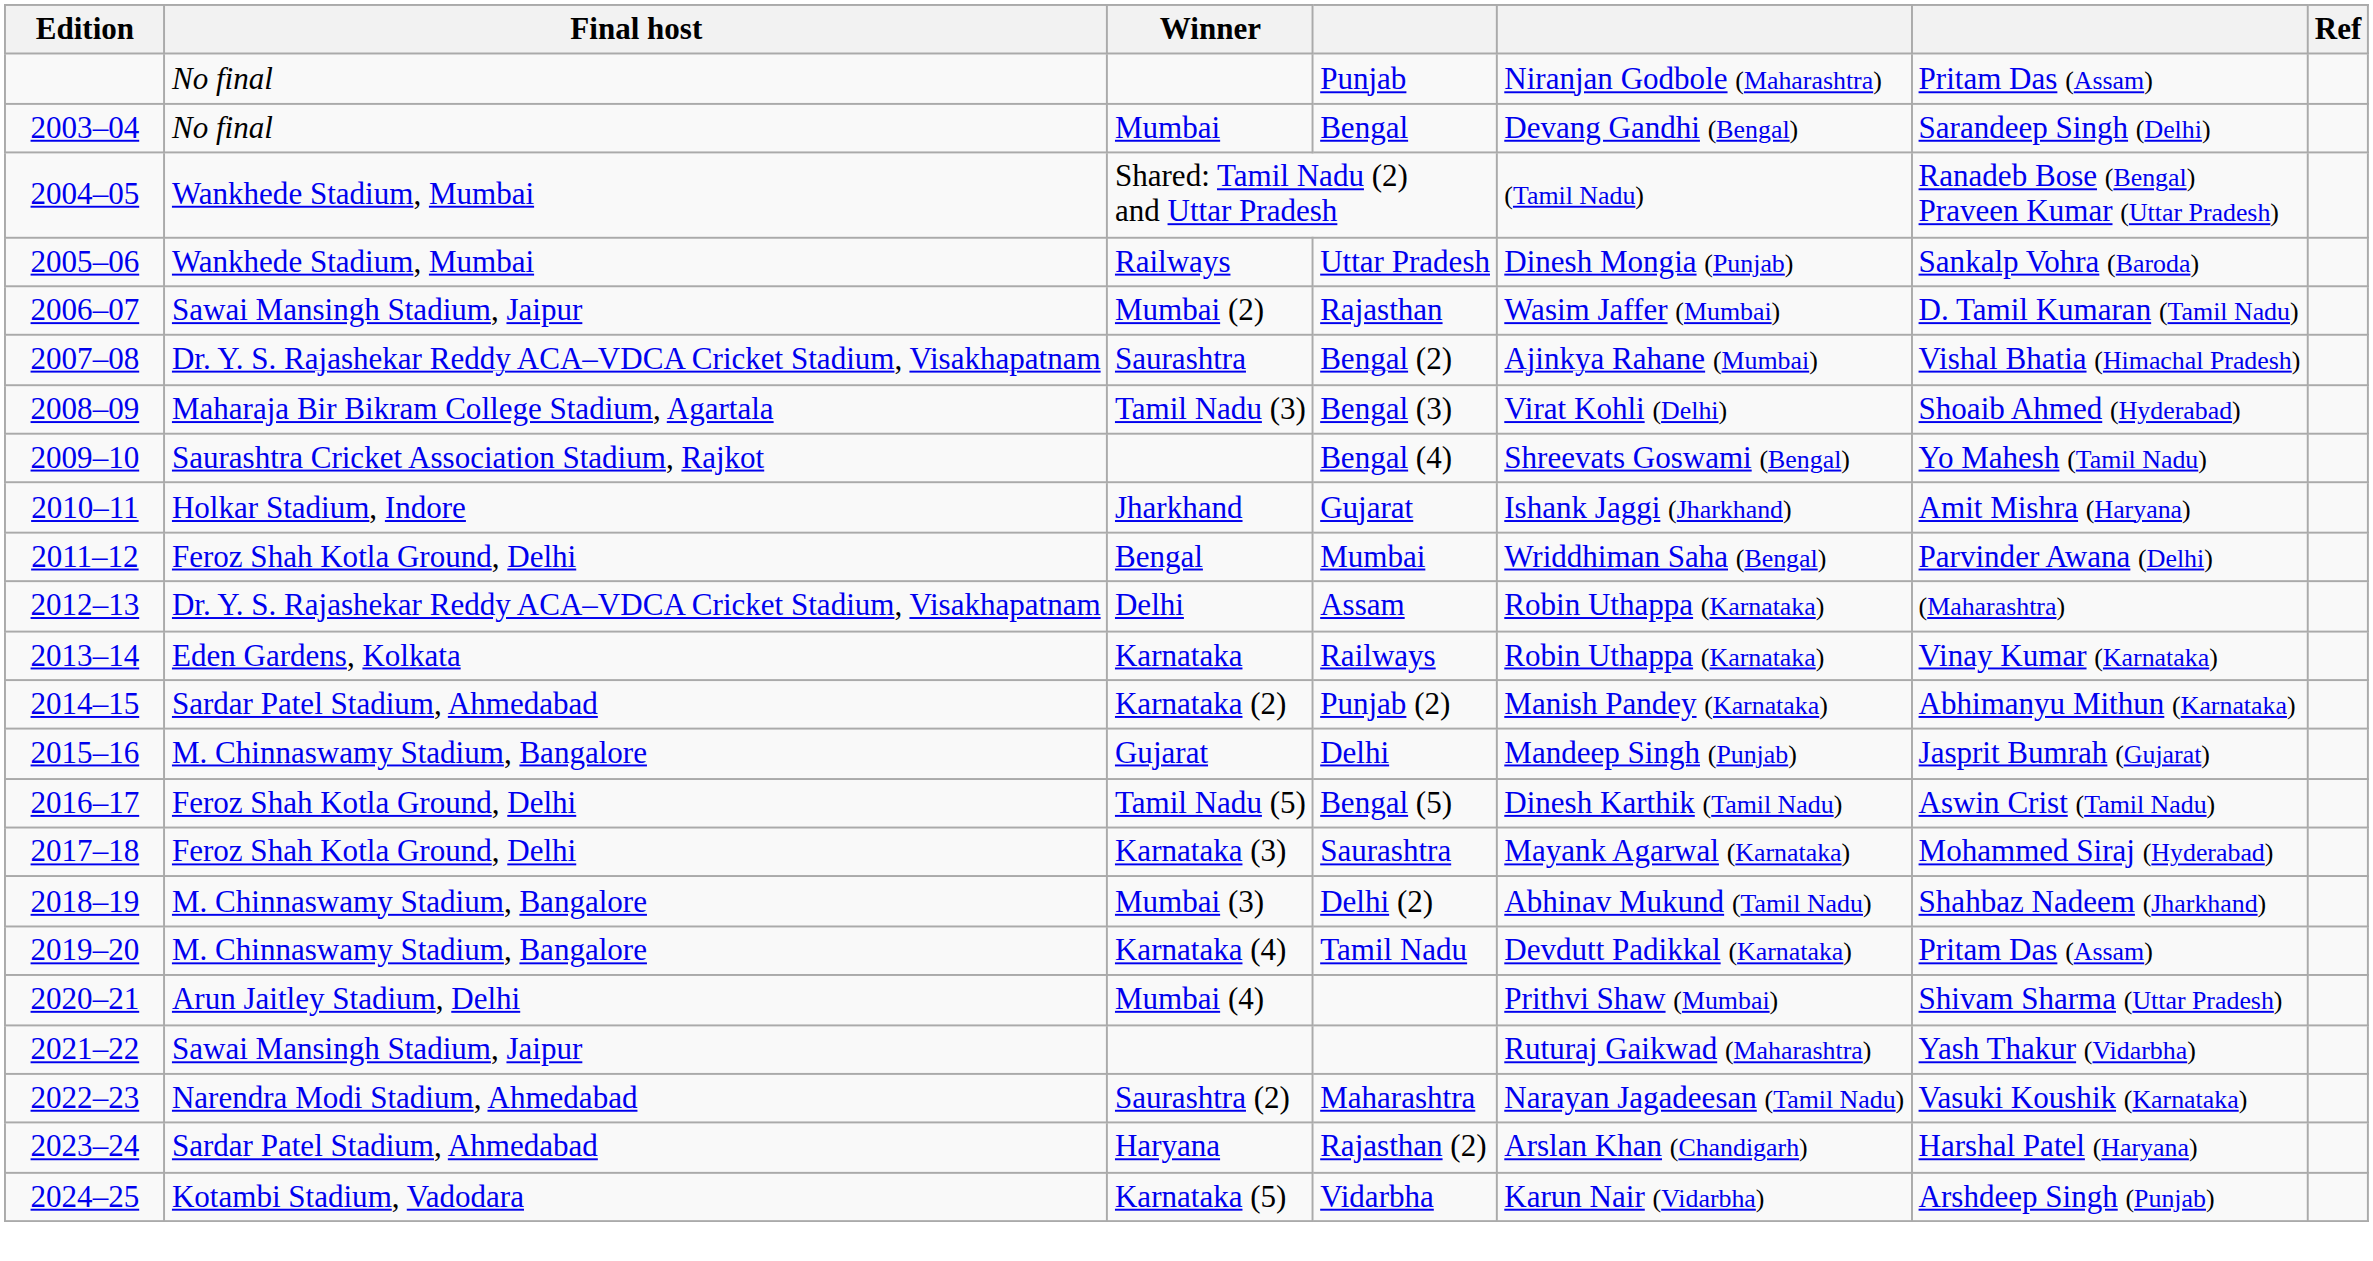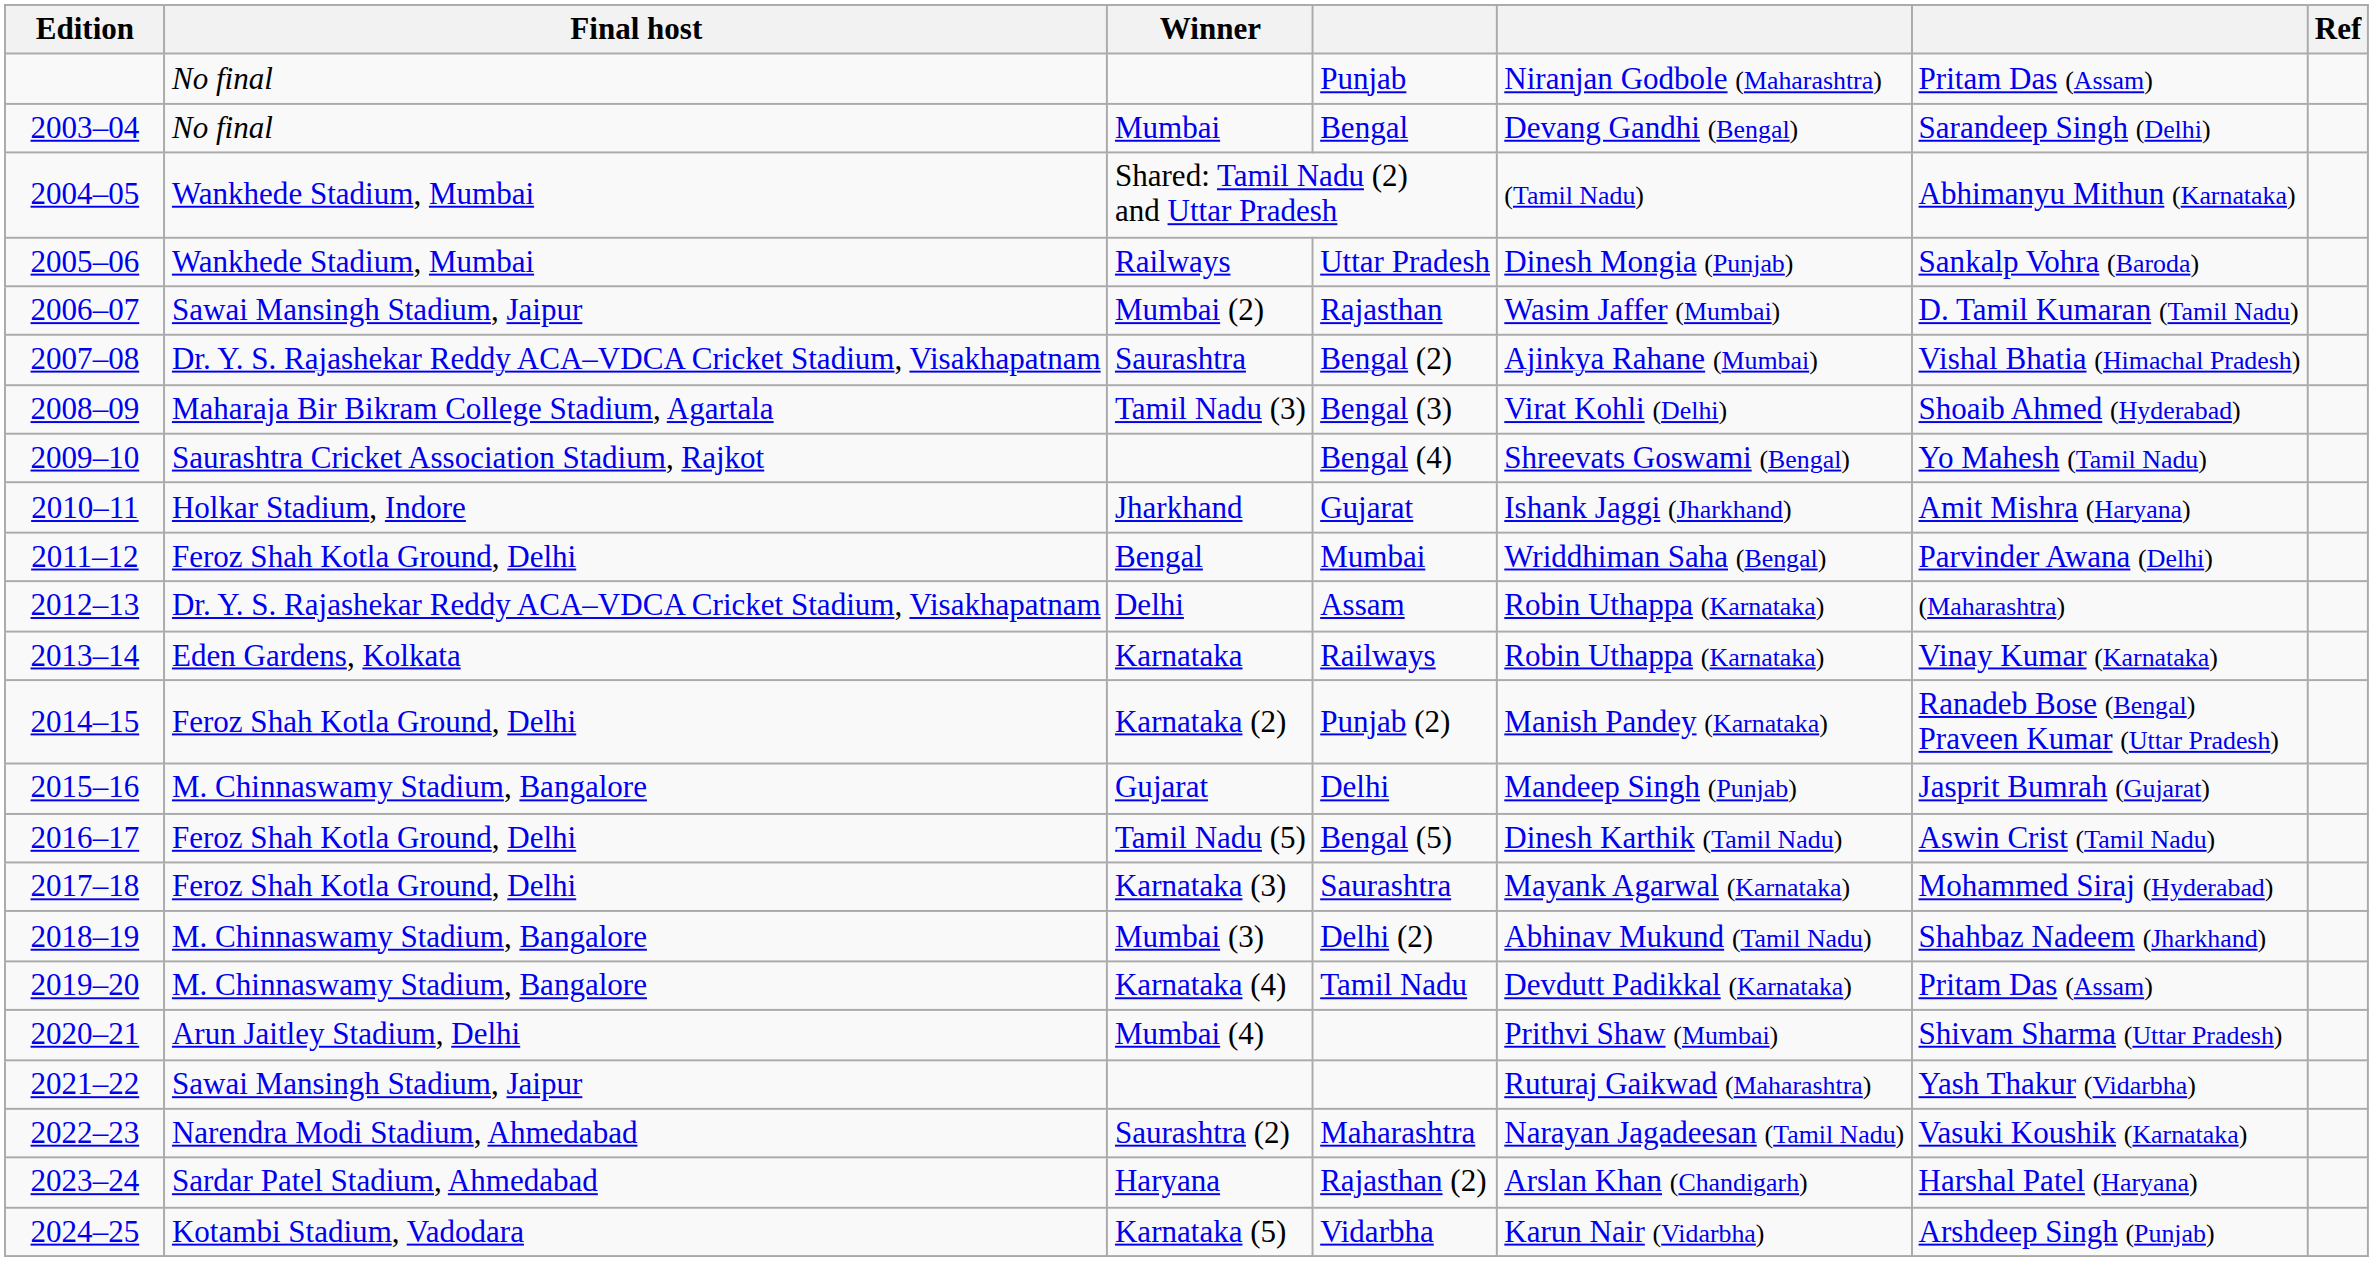Shared: Tamil Nadu (2) and Uttar Pradesh | column 6: Ranadeb Bose (Bengal) Praveen Kumar (Uttar Pradesh) -> Abhimanyu Mithun (Karnataka)
Punjab (2) | Final host: Sardar Patel Stadium, Ahmedabad -> Feroz Shah Kotla Ground, Delhi
Punjab (2) | column 6: Abhimanyu Mithun (Karnataka) -> Ranadeb Bose (Bengal) Praveen Kumar (Uttar Pradesh)
